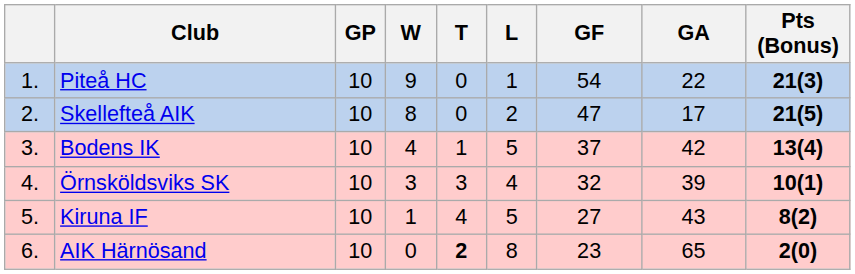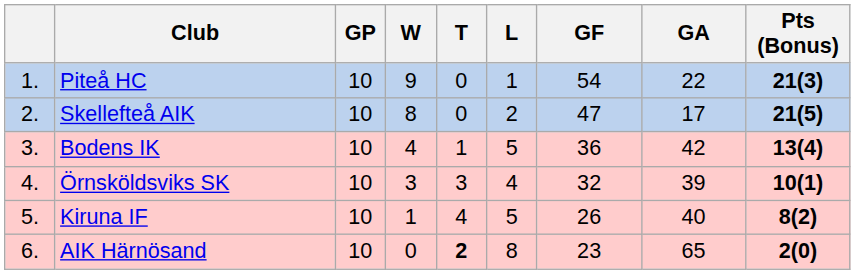Bodens IK | GF: 37 -> 36
Kiruna IF | GF: 27 -> 26
Kiruna IF | GA: 43 -> 40
